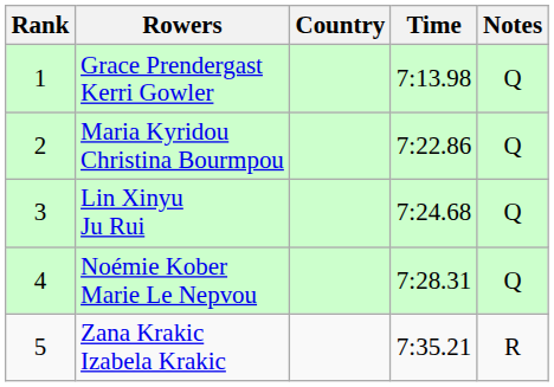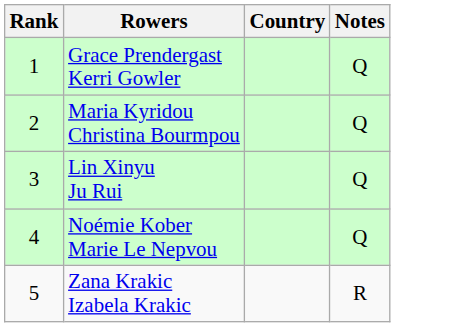- column: Time | 7:13.98 | 7:22.86 | 7:24.68 | 7:28.31 | 7:35.21
